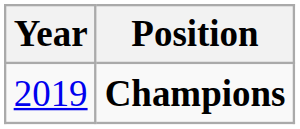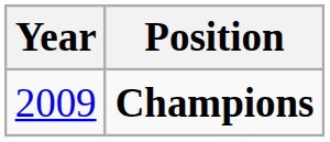Champions | Year: 2019 -> 2009
